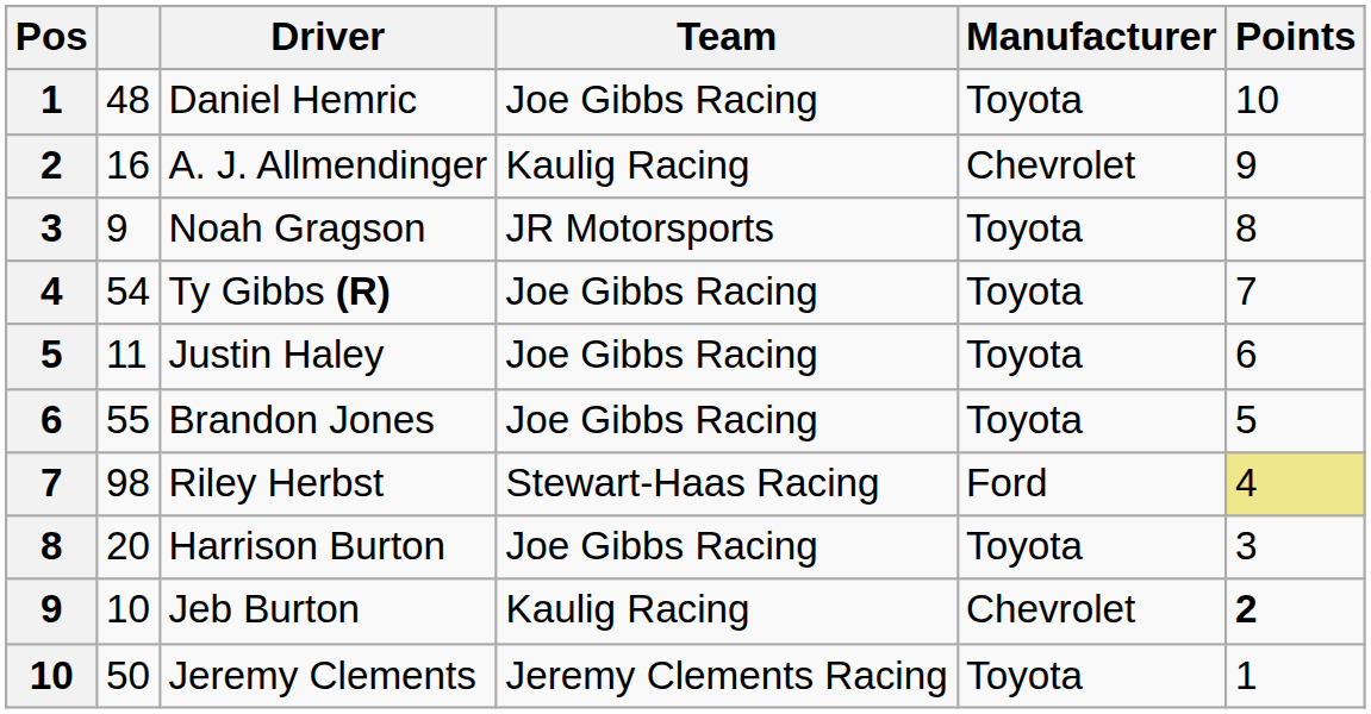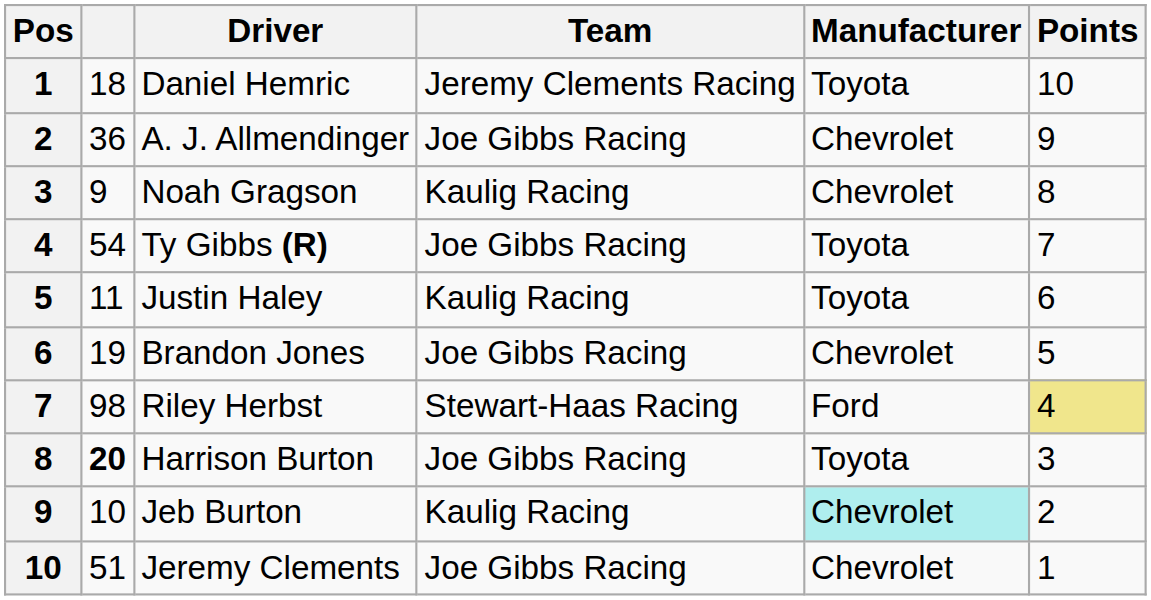Daniel Hemric | column 2: 48 -> 18
Daniel Hemric | Team: Joe Gibbs Racing -> Jeremy Clements Racing
A. J. Allmendinger | column 2: 16 -> 36
A. J. Allmendinger | Team: Kaulig Racing -> Joe Gibbs Racing
Noah Gragson | Team: JR Motorsports -> Kaulig Racing
Noah Gragson | Manufacturer: Toyota -> Chevrolet
Justin Haley | Team: Joe Gibbs Racing -> Kaulig Racing
Brandon Jones | column 2: 55 -> 19
Brandon Jones | Manufacturer: Toyota -> Chevrolet
Harrison Burton | column 2: normal -> bold
Jeb Burton | Manufacturer: no background -> paleturquoise background
Jeb Burton | Points: bold -> normal
Jeremy Clements | column 2: 50 -> 51
Jeremy Clements | Team: Jeremy Clements Racing -> Joe Gibbs Racing
Jeremy Clements | Manufacturer: Toyota -> Chevrolet
